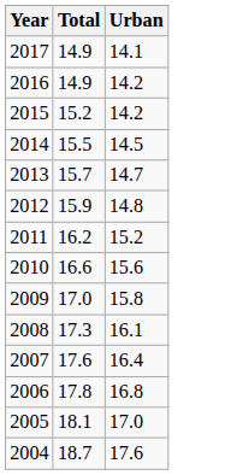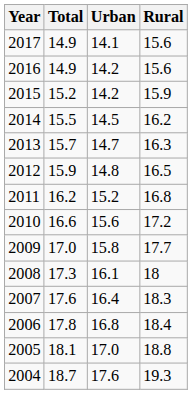+ column: Rural | 15.6 | 15.6 | 15.9 | 16.2 | 16.3 | 16.5 | 16.8 | 17.2 | 17.7 | 18 | 18.3 | 18.4 | 18.8 | 19.3
